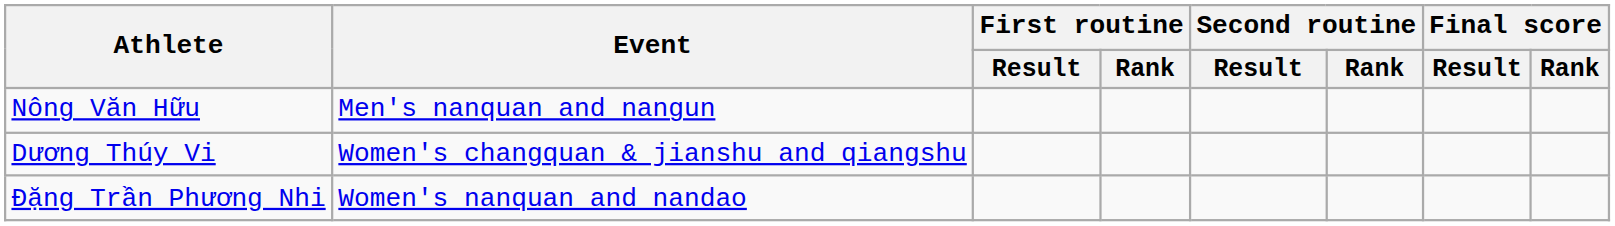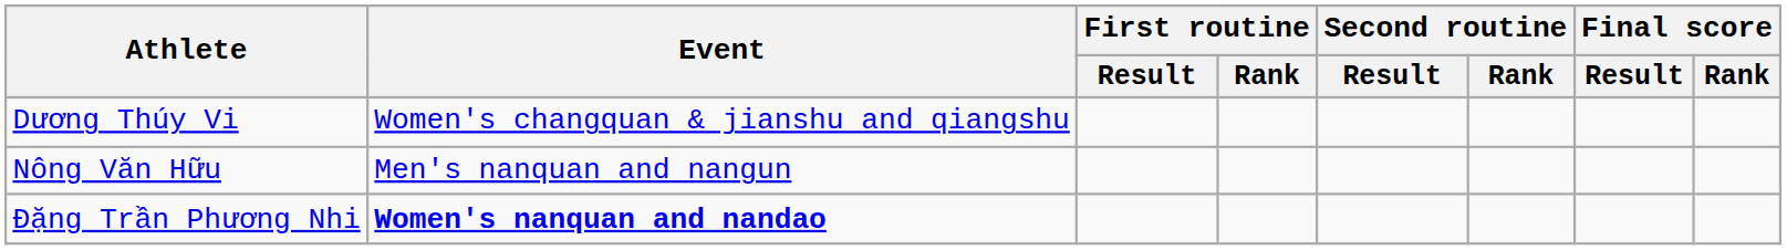rows swapped: Nông Văn Hữu <-> Dương Thúy Vi
Đặng Trần Phương Nhi | Event: normal -> bold
